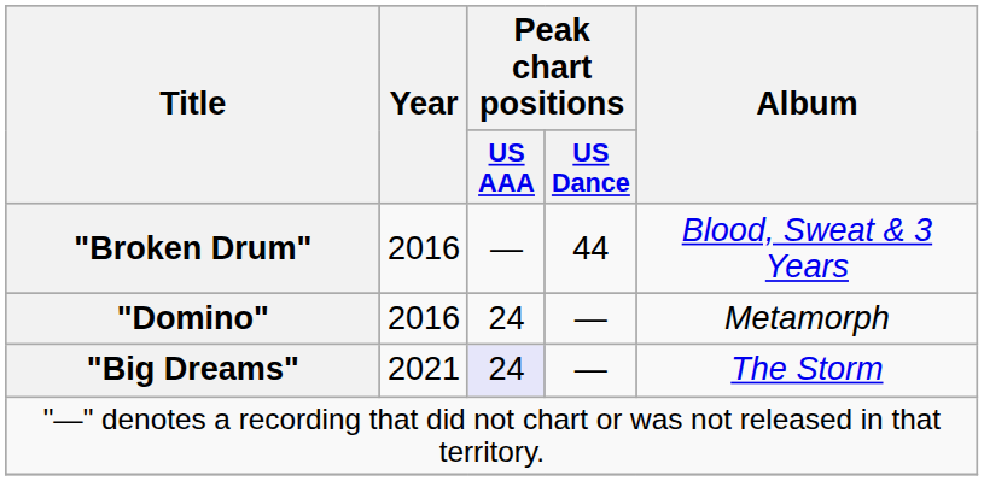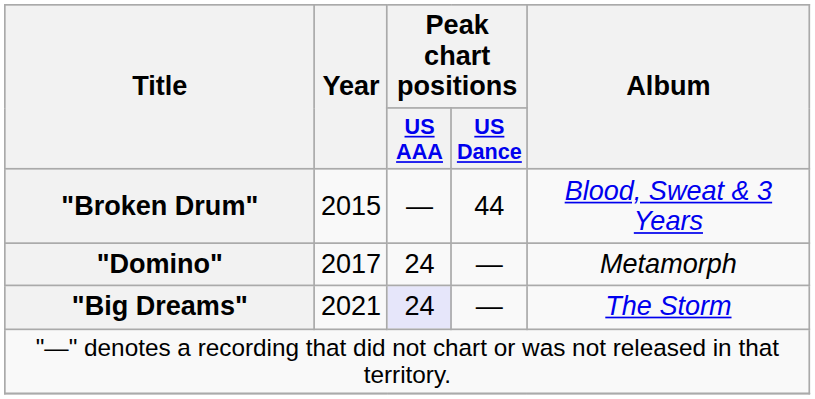"Broken Drum" | Year: 2016 -> 2015
"Domino" | Year: 2016 -> 2017
